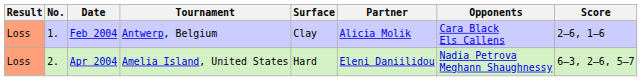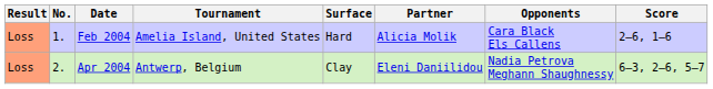Feb 2004 | Tournament: Antwerp, Belgium -> Amelia Island, United States
Feb 2004 | Surface: Clay -> Hard
Apr 2004 | Tournament: Amelia Island, United States -> Antwerp, Belgium
Apr 2004 | Surface: Hard -> Clay
